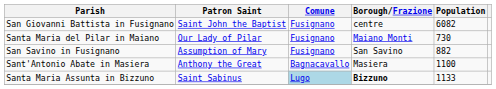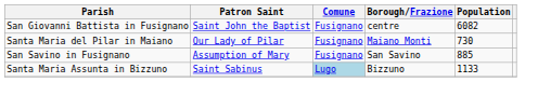San Savino in Fusignano | Population: 882 -> 885
- row: Sant'Antonio Abate in Masiera | Anthony the Great | Bagnacavallo | Masiera | 1100
Santa Maria Assunta in Bizzuno | Borough/Frazione: bold -> normal
